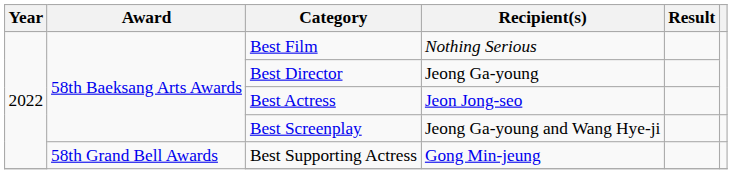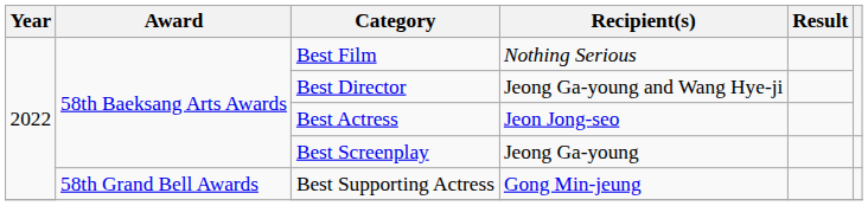Best Director | Recipient(s): Jeong Ga-young -> Jeong Ga-young and Wang Hye-ji
Best Screenplay | Recipient(s): Jeong Ga-young and Wang Hye-ji -> Jeong Ga-young
